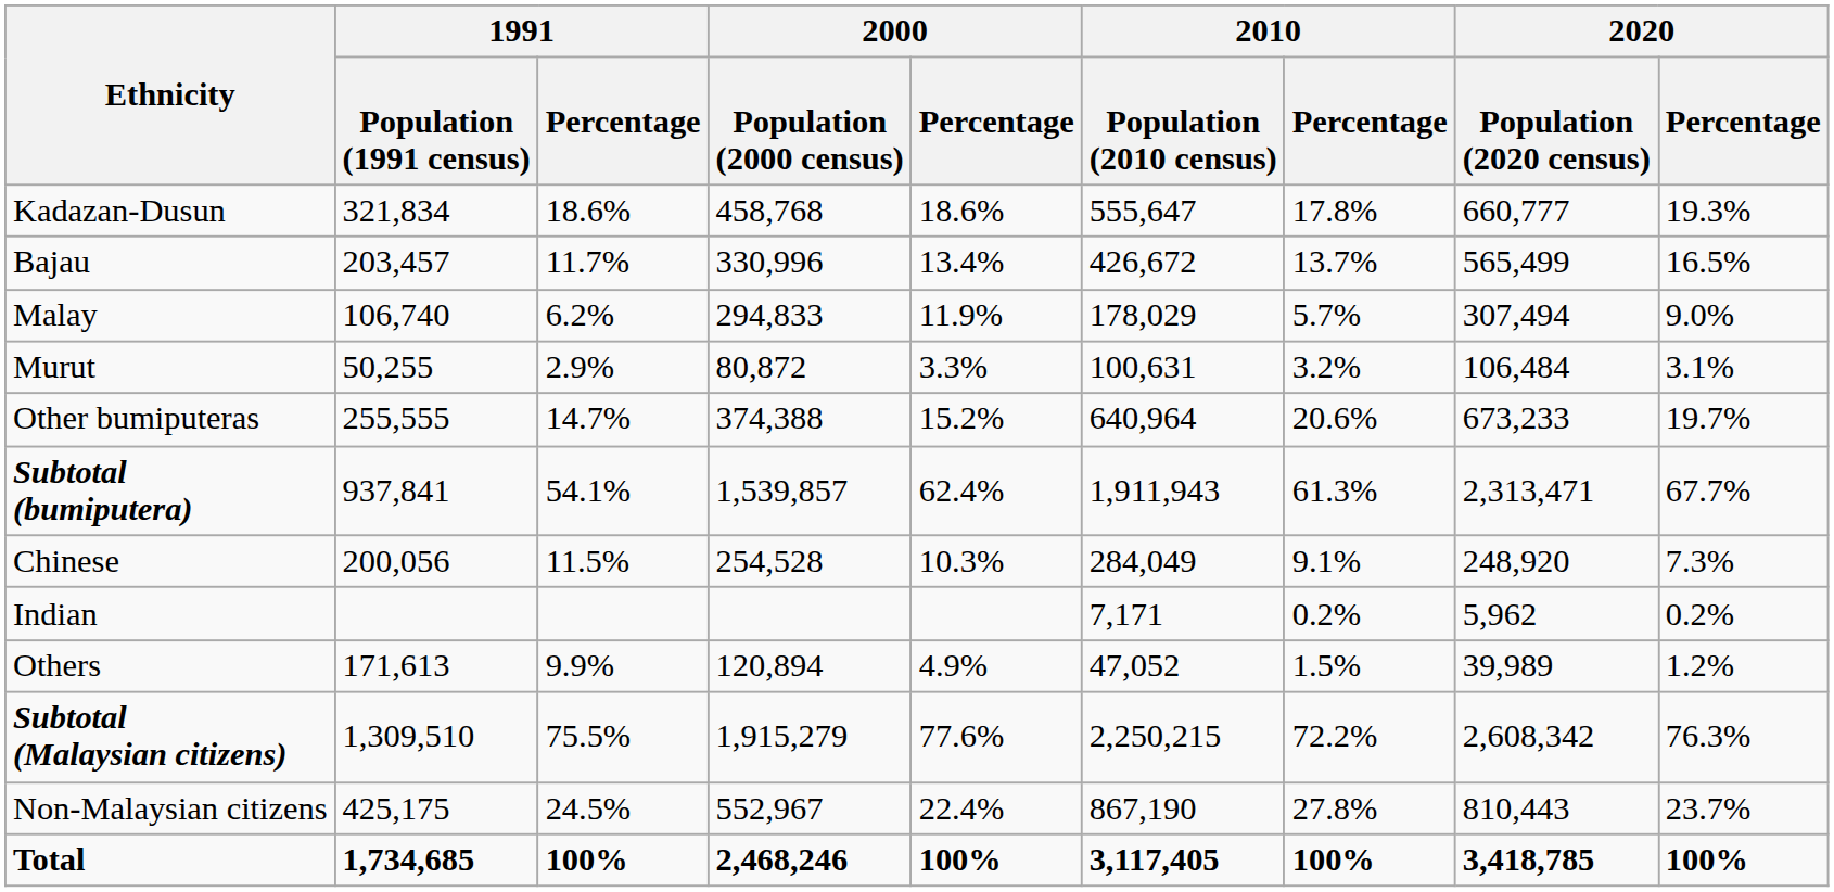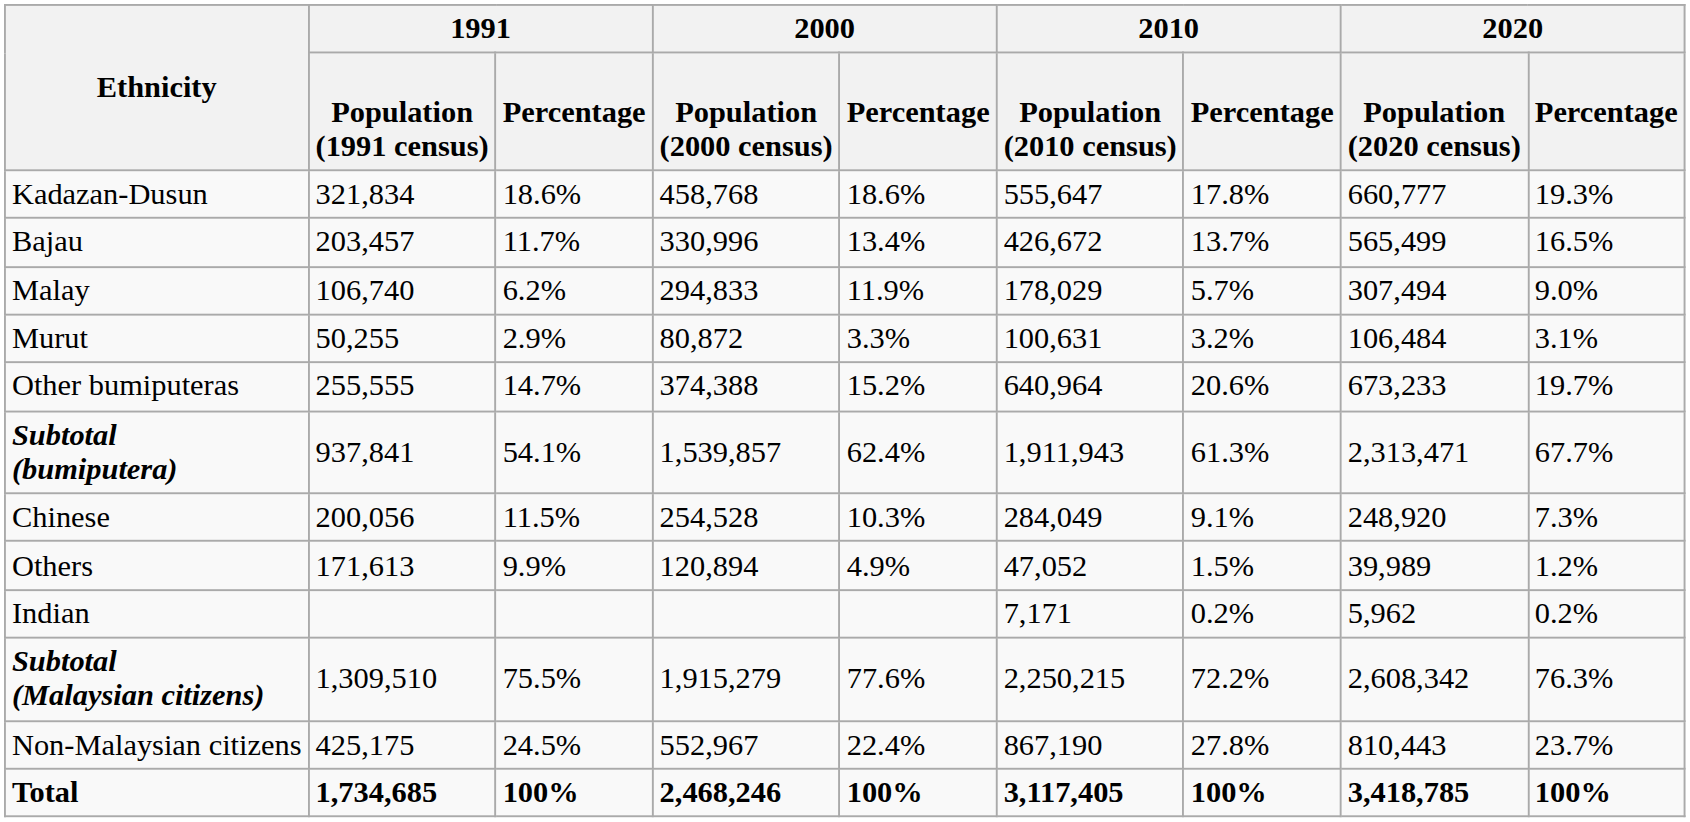rows swapped: Indian <-> Others
